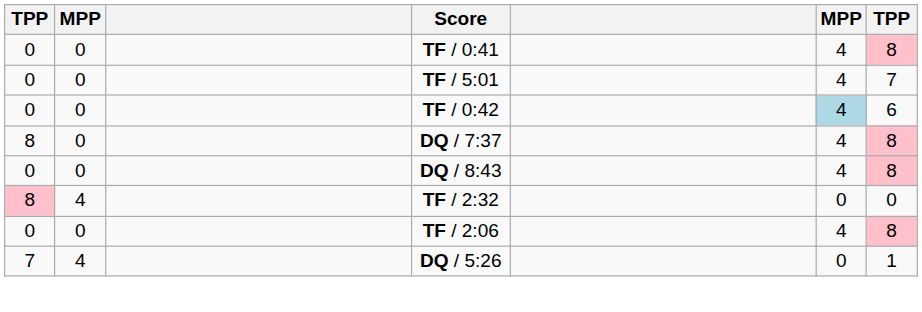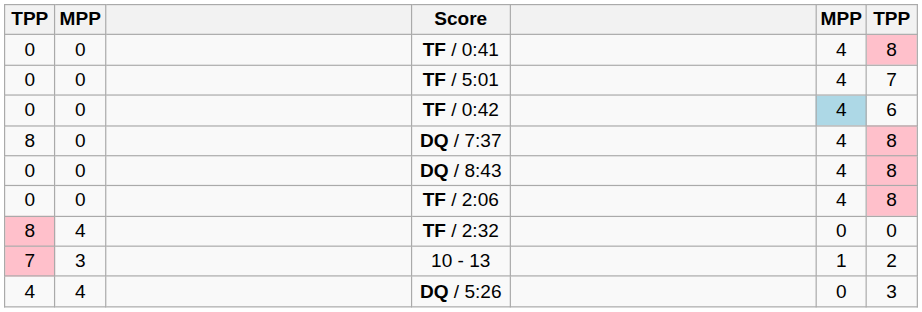rows swapped: TF / 2:32 <-> TF / 2:06
+ row: 7 | 3 | 10 - 13 | 1 | 2
DQ / 5:26 | column 1: 7 -> 4
DQ / 5:26 | column 7: 1 -> 3
